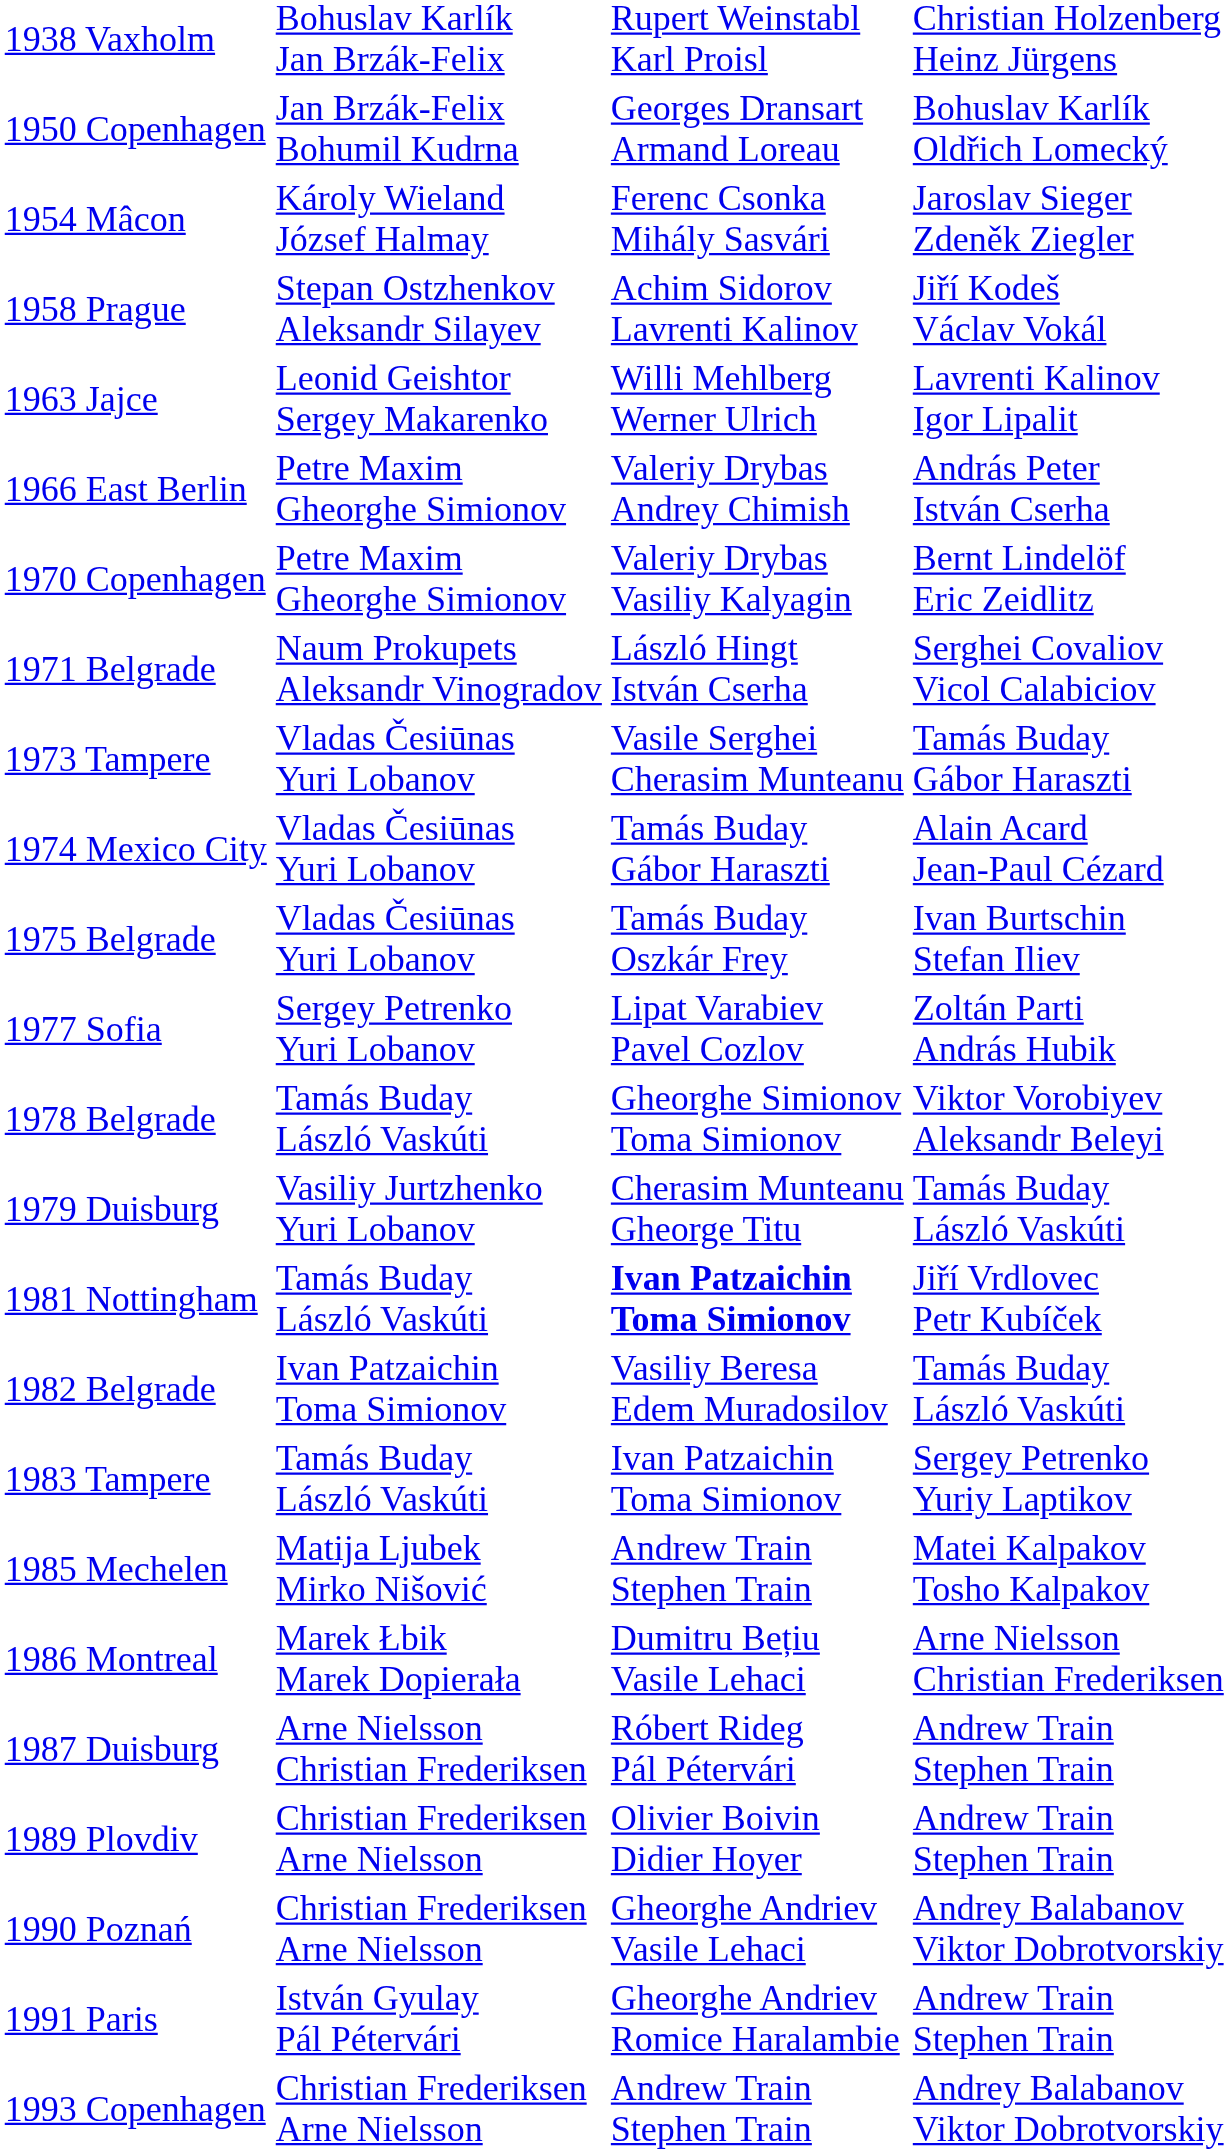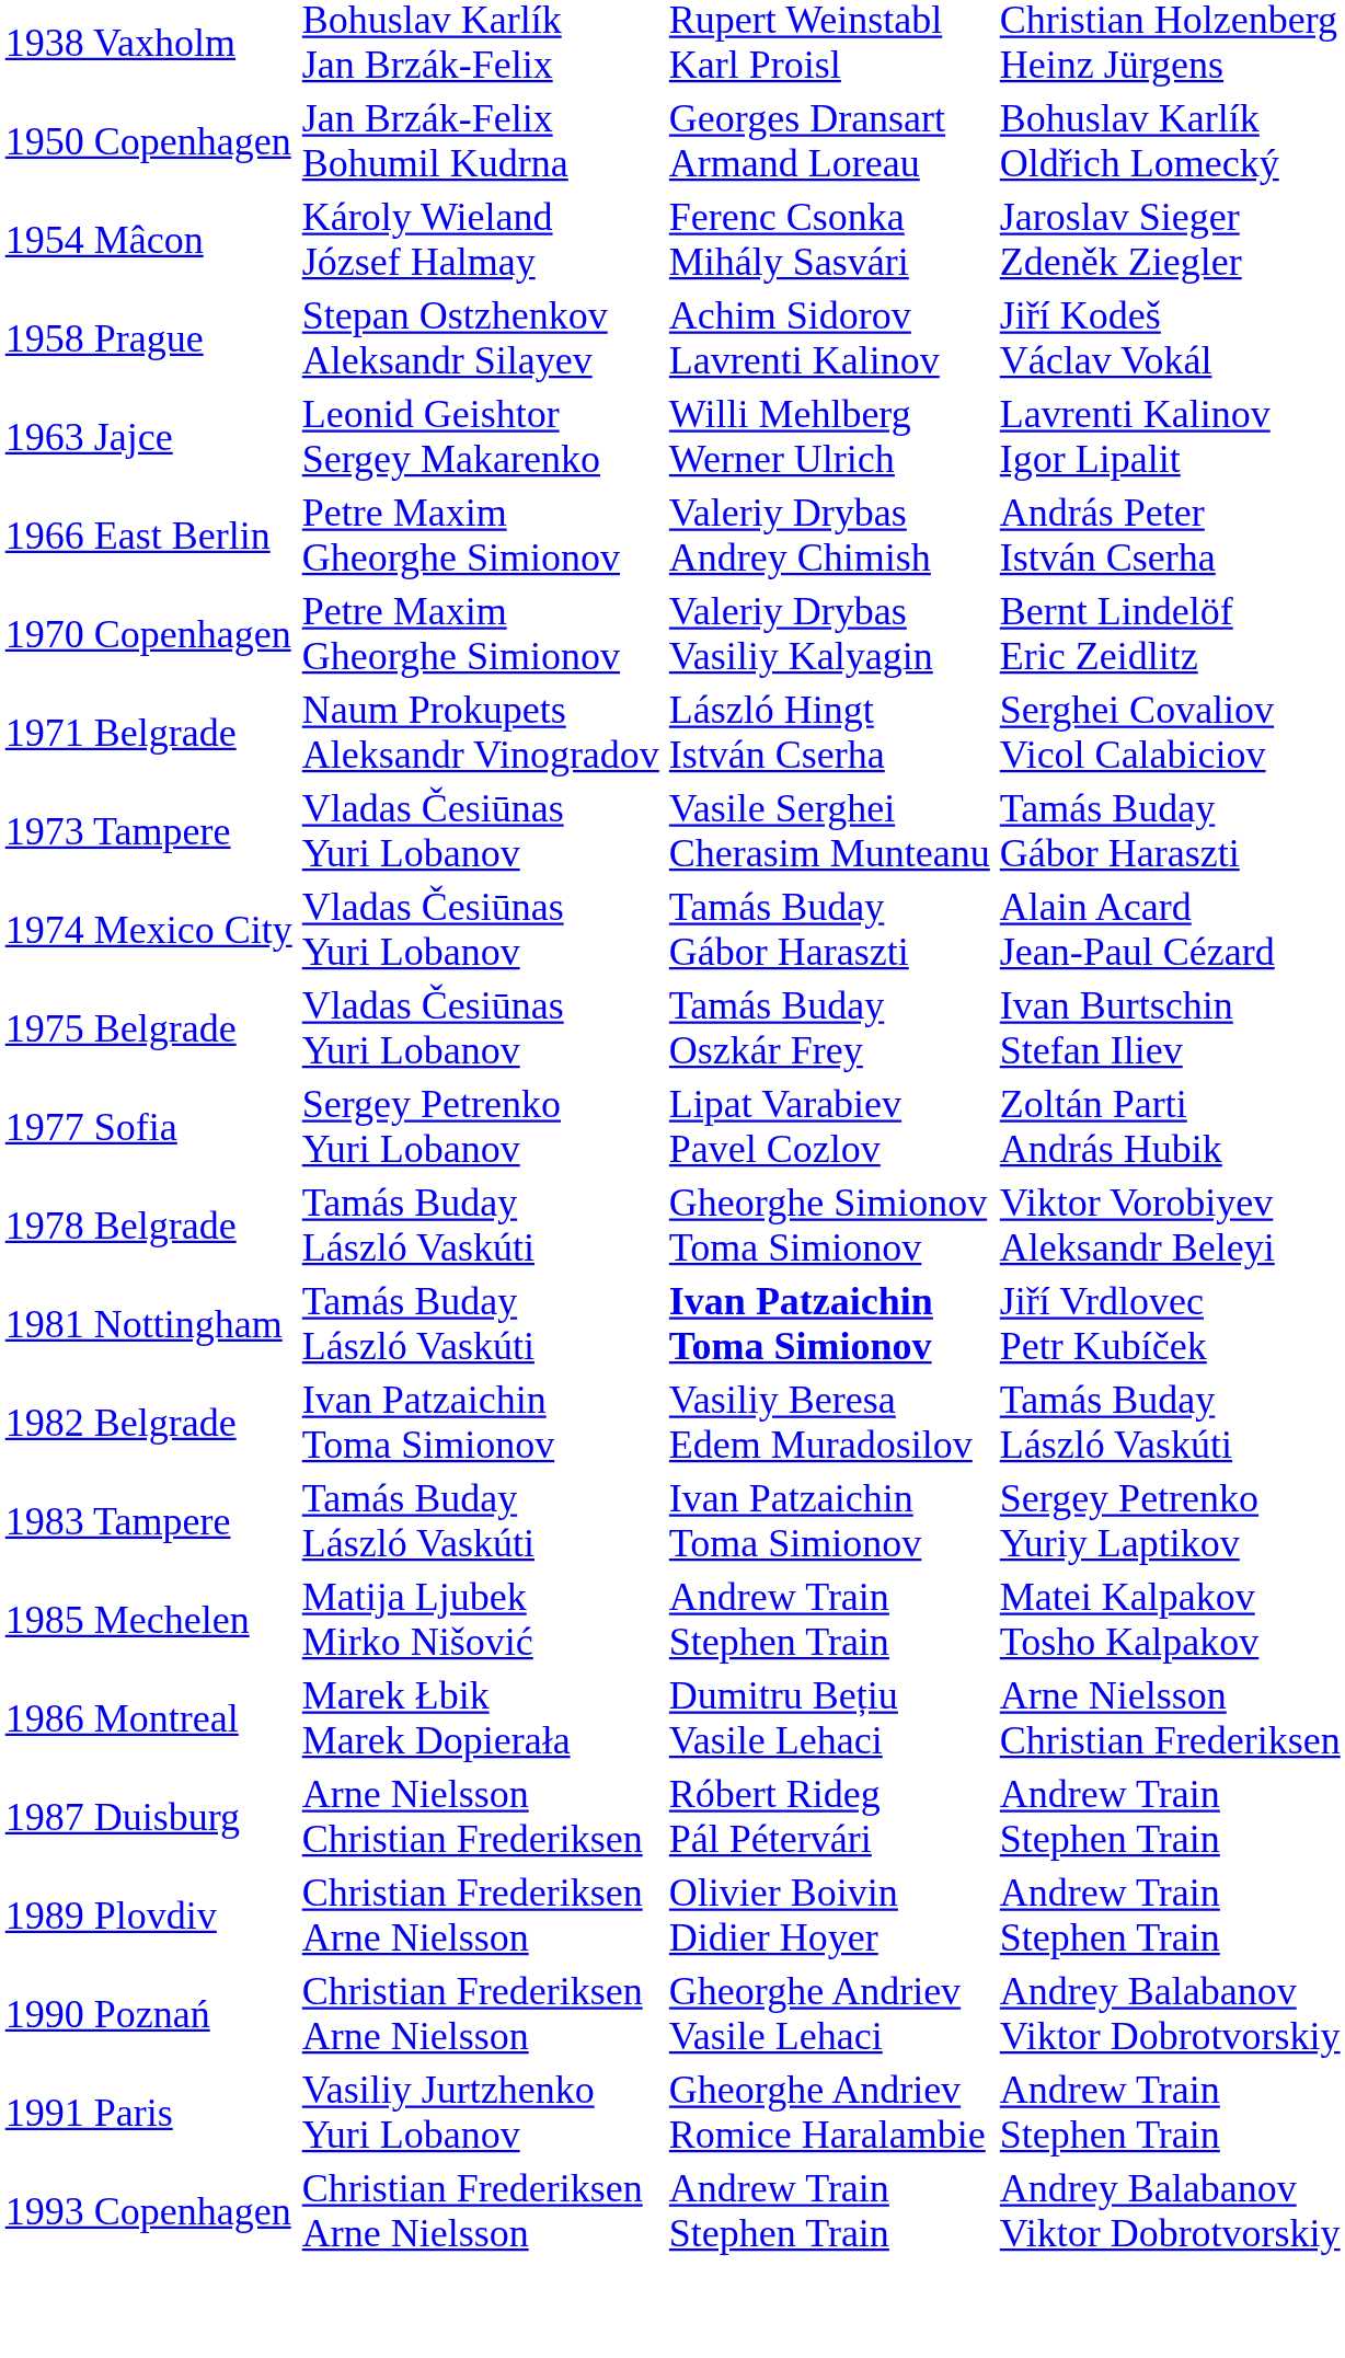- row: 1979 Duisburg | Vasiliy Jurtzhenko Yuri Lobanov | Cherasim Munteanu Gheorge Titu | Tamás Buday László Vaskúti
1991 Paris | column 2: István Gyulay Pál Pétervári -> Vasiliy Jurtzhenko Yuri Lobanov
